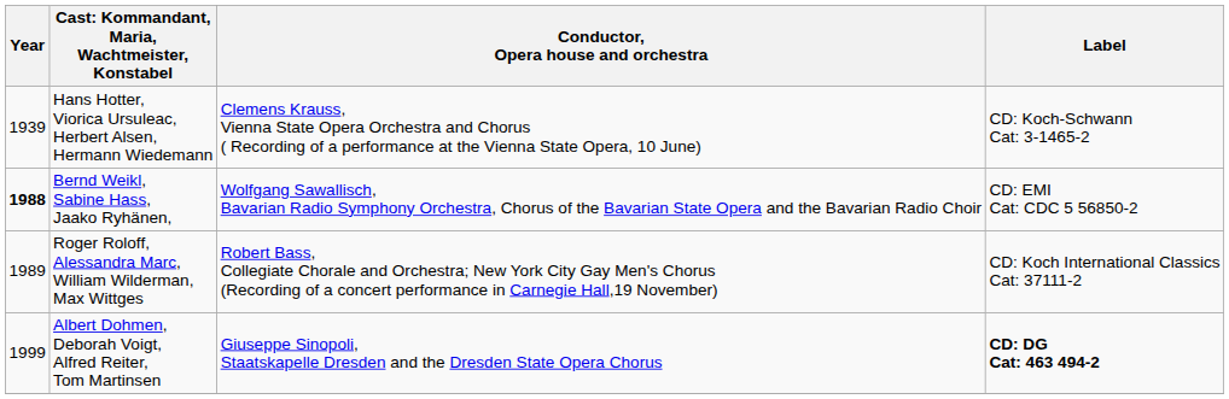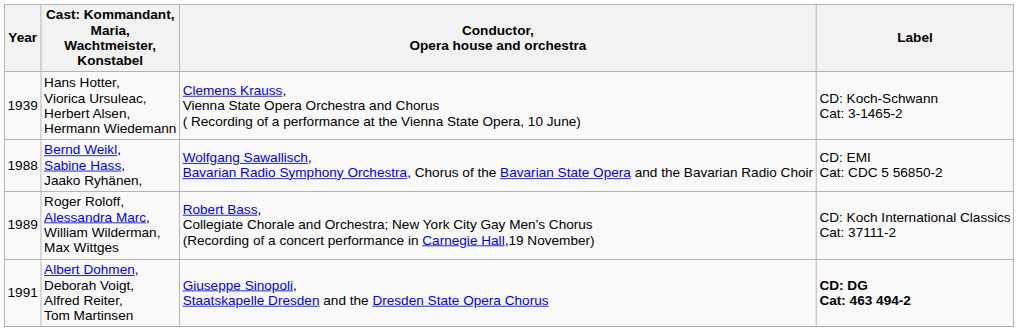Bernd Weikl, Sabine Hass, Jaako Ryhänen, | Year: bold -> normal
Albert Dohmen, Deborah Voigt, Alfred Reiter, Tom Martinsen | Year: 1999 -> 1991
